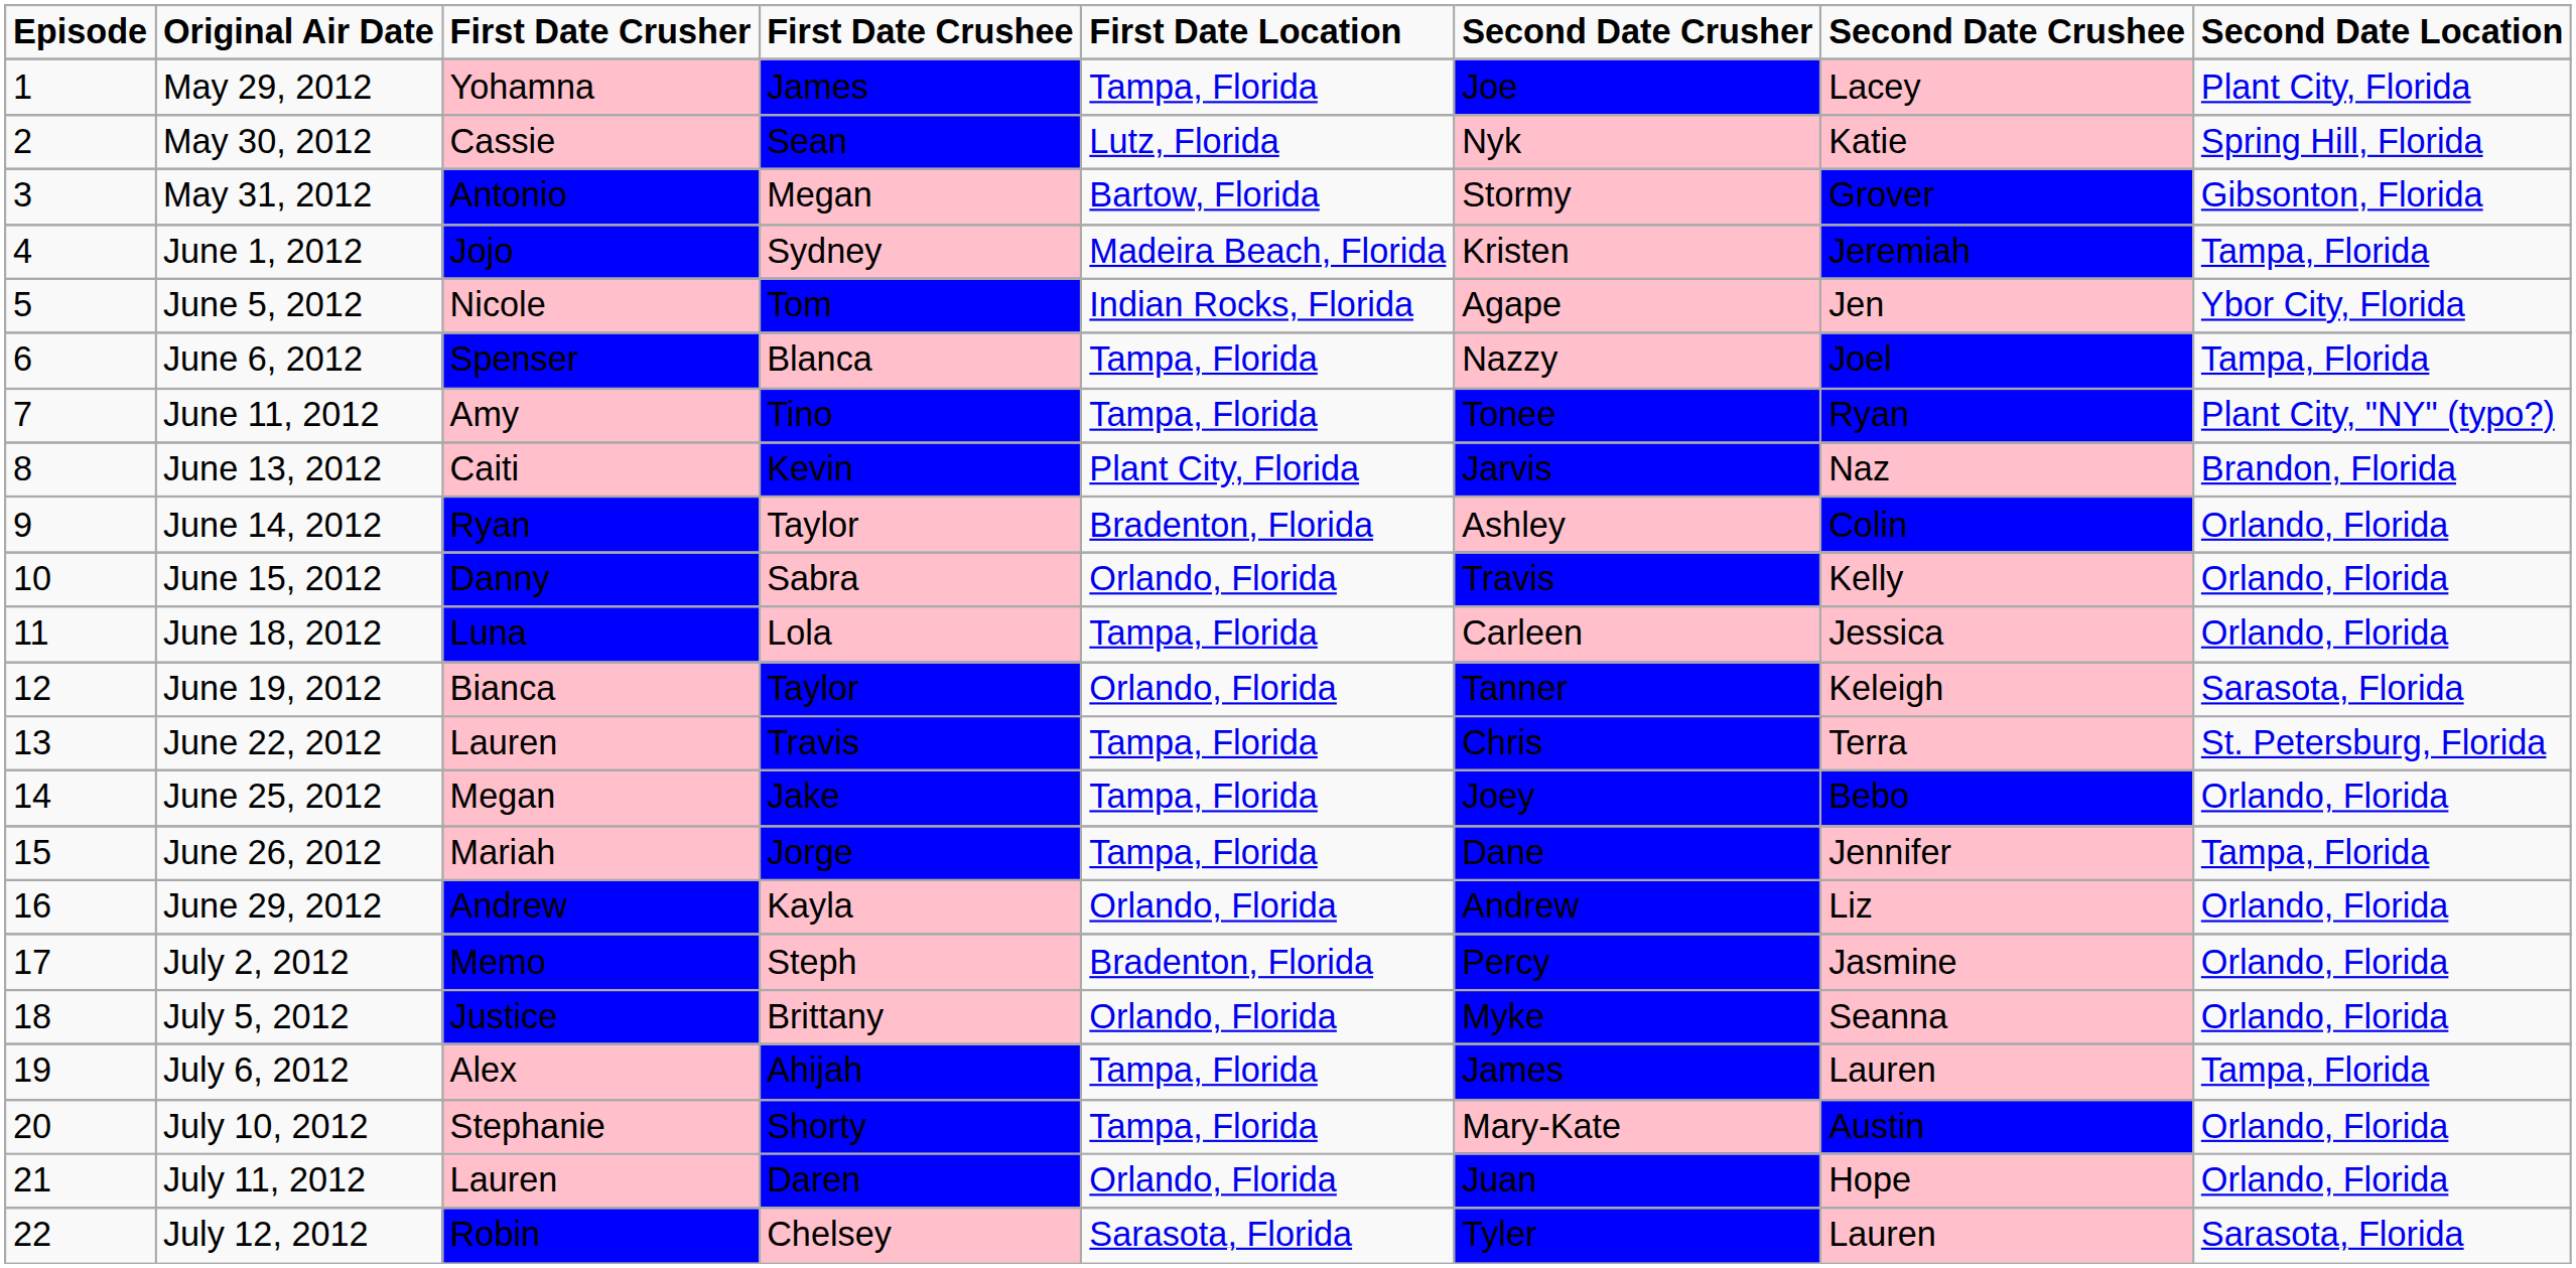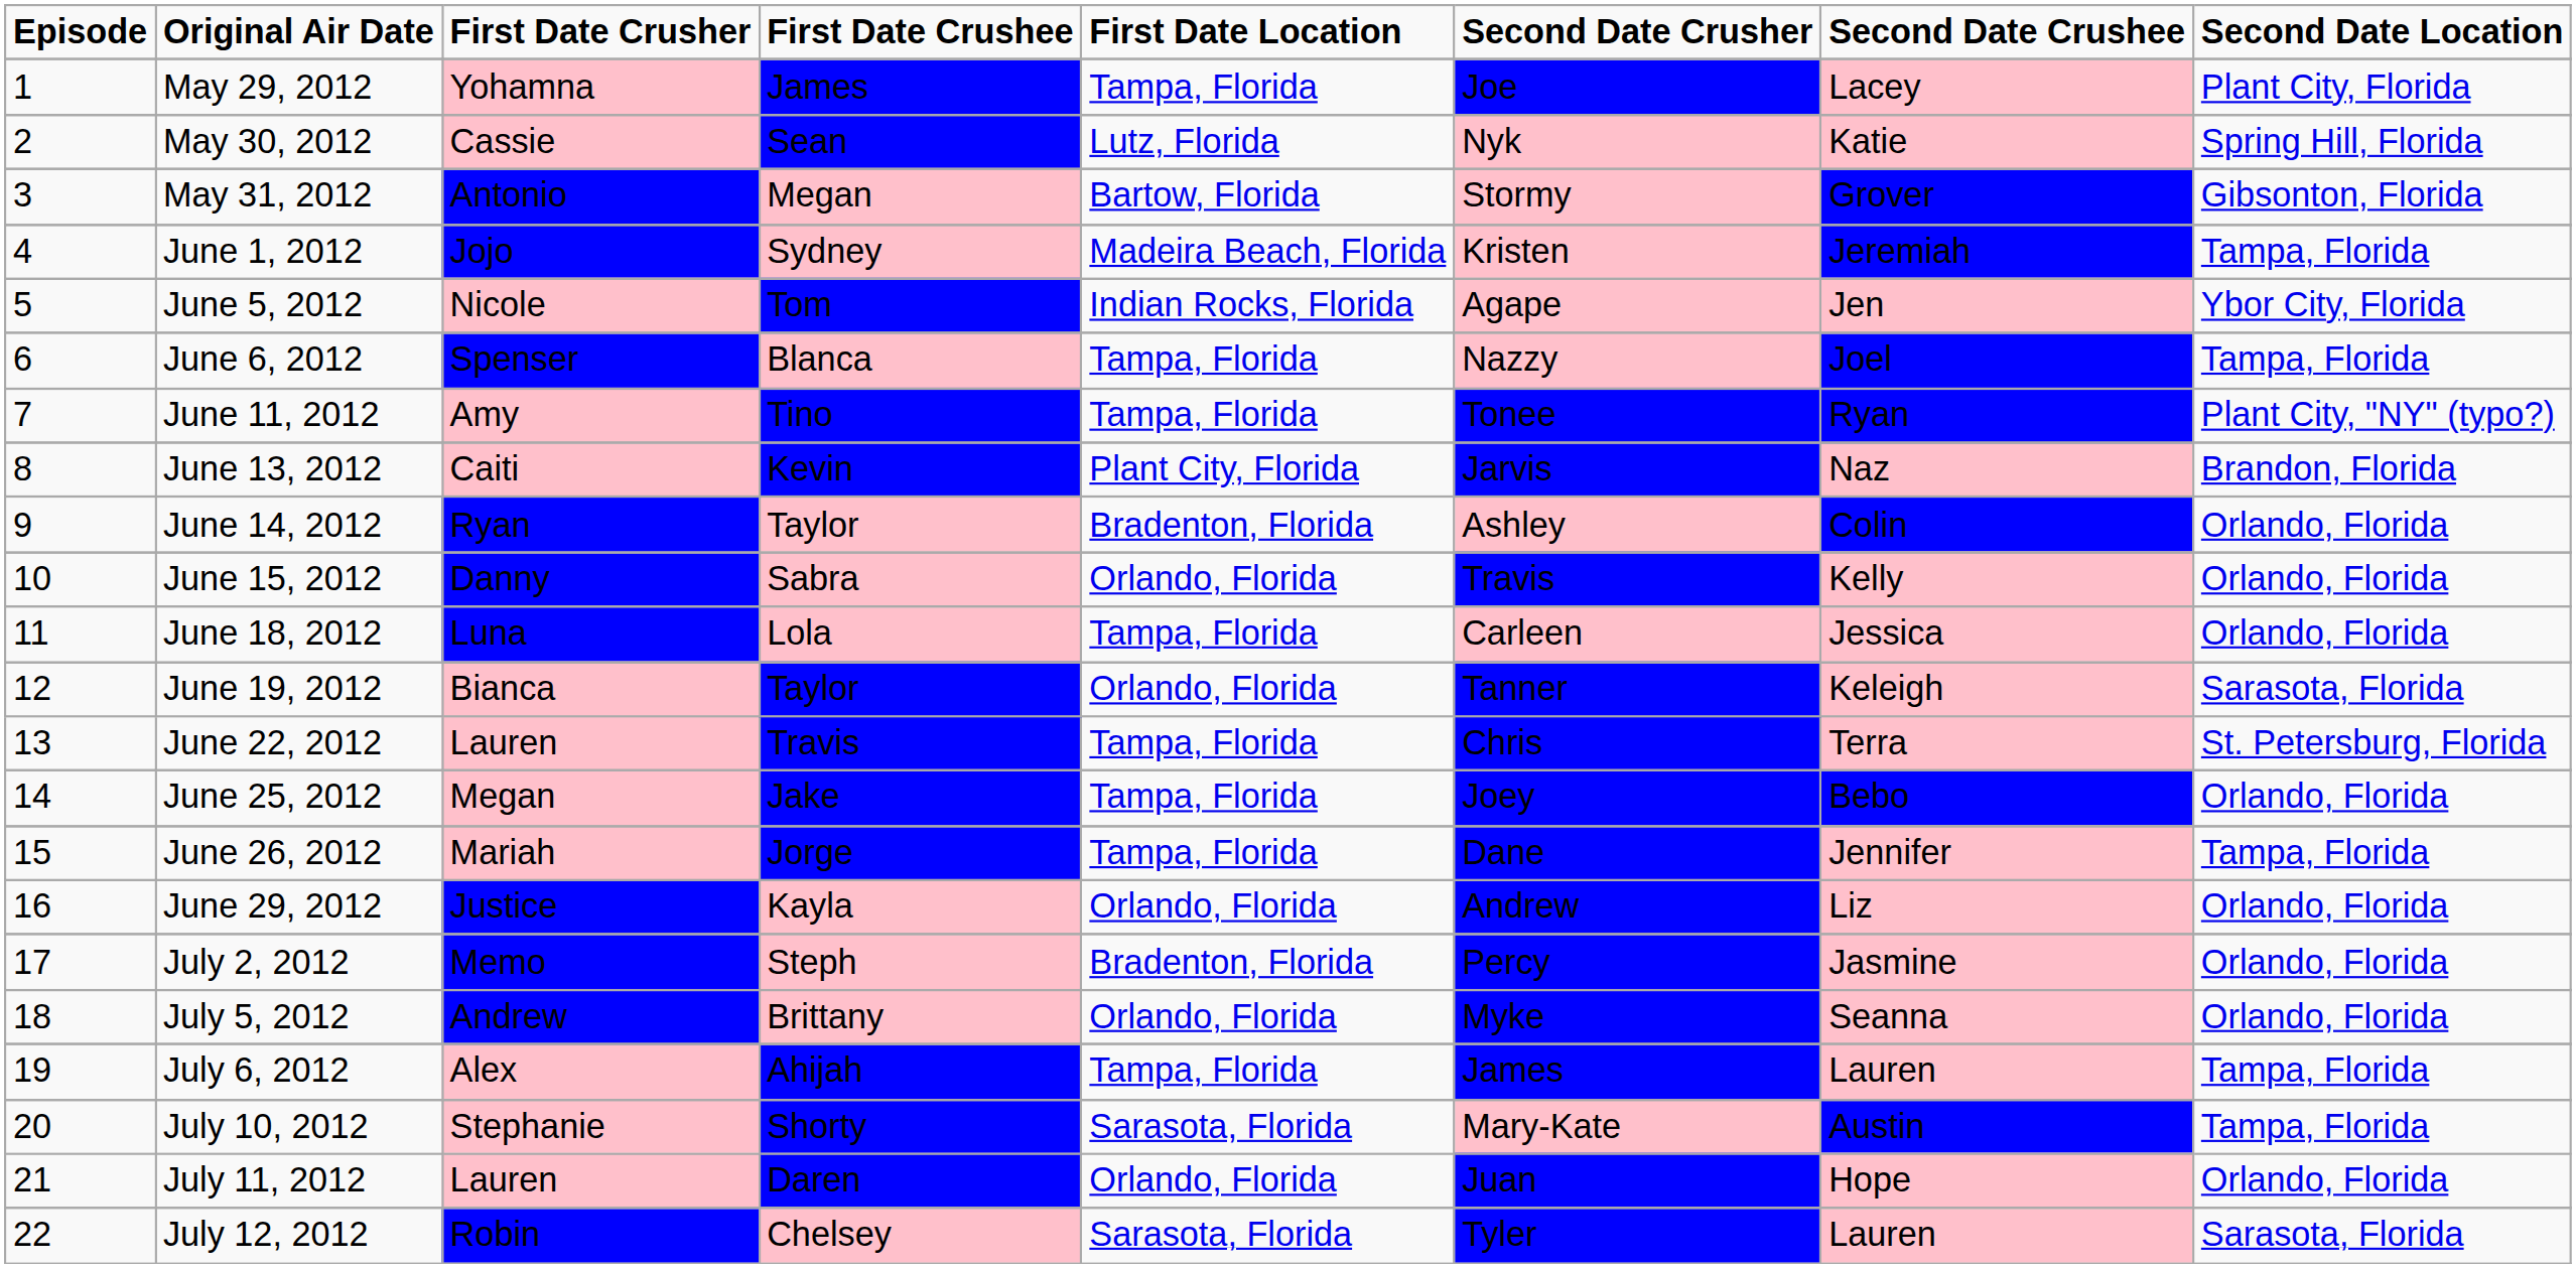June 29, 2012 | First Date Crusher: Andrew -> Justice
July 5, 2012 | First Date Crusher: Justice -> Andrew
July 10, 2012 | First Date Location: Tampa, Florida -> Sarasota, Florida
July 10, 2012 | Second Date Location: Orlando, Florida -> Tampa, Florida
